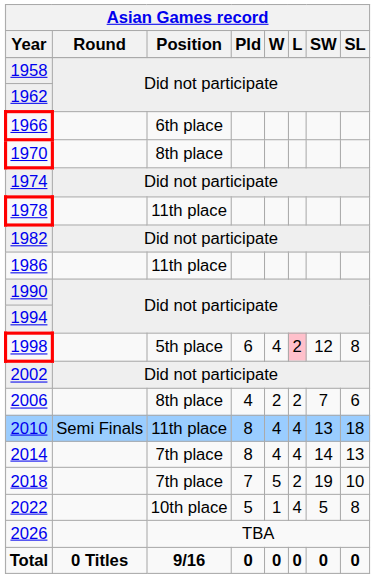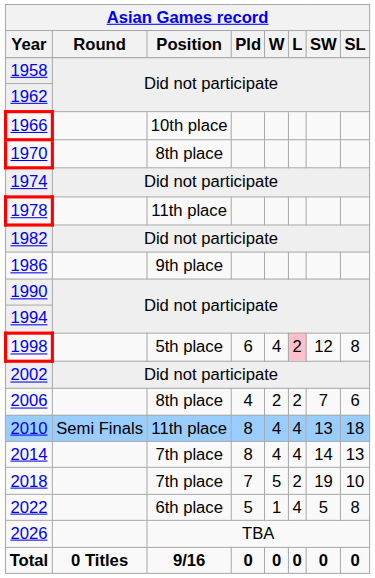1966 | Asian Games record / Position: 6th place -> 10th place
1986 | Asian Games record / Position: 11th place -> 9th place
2022 | Asian Games record / Position: 10th place -> 6th place
